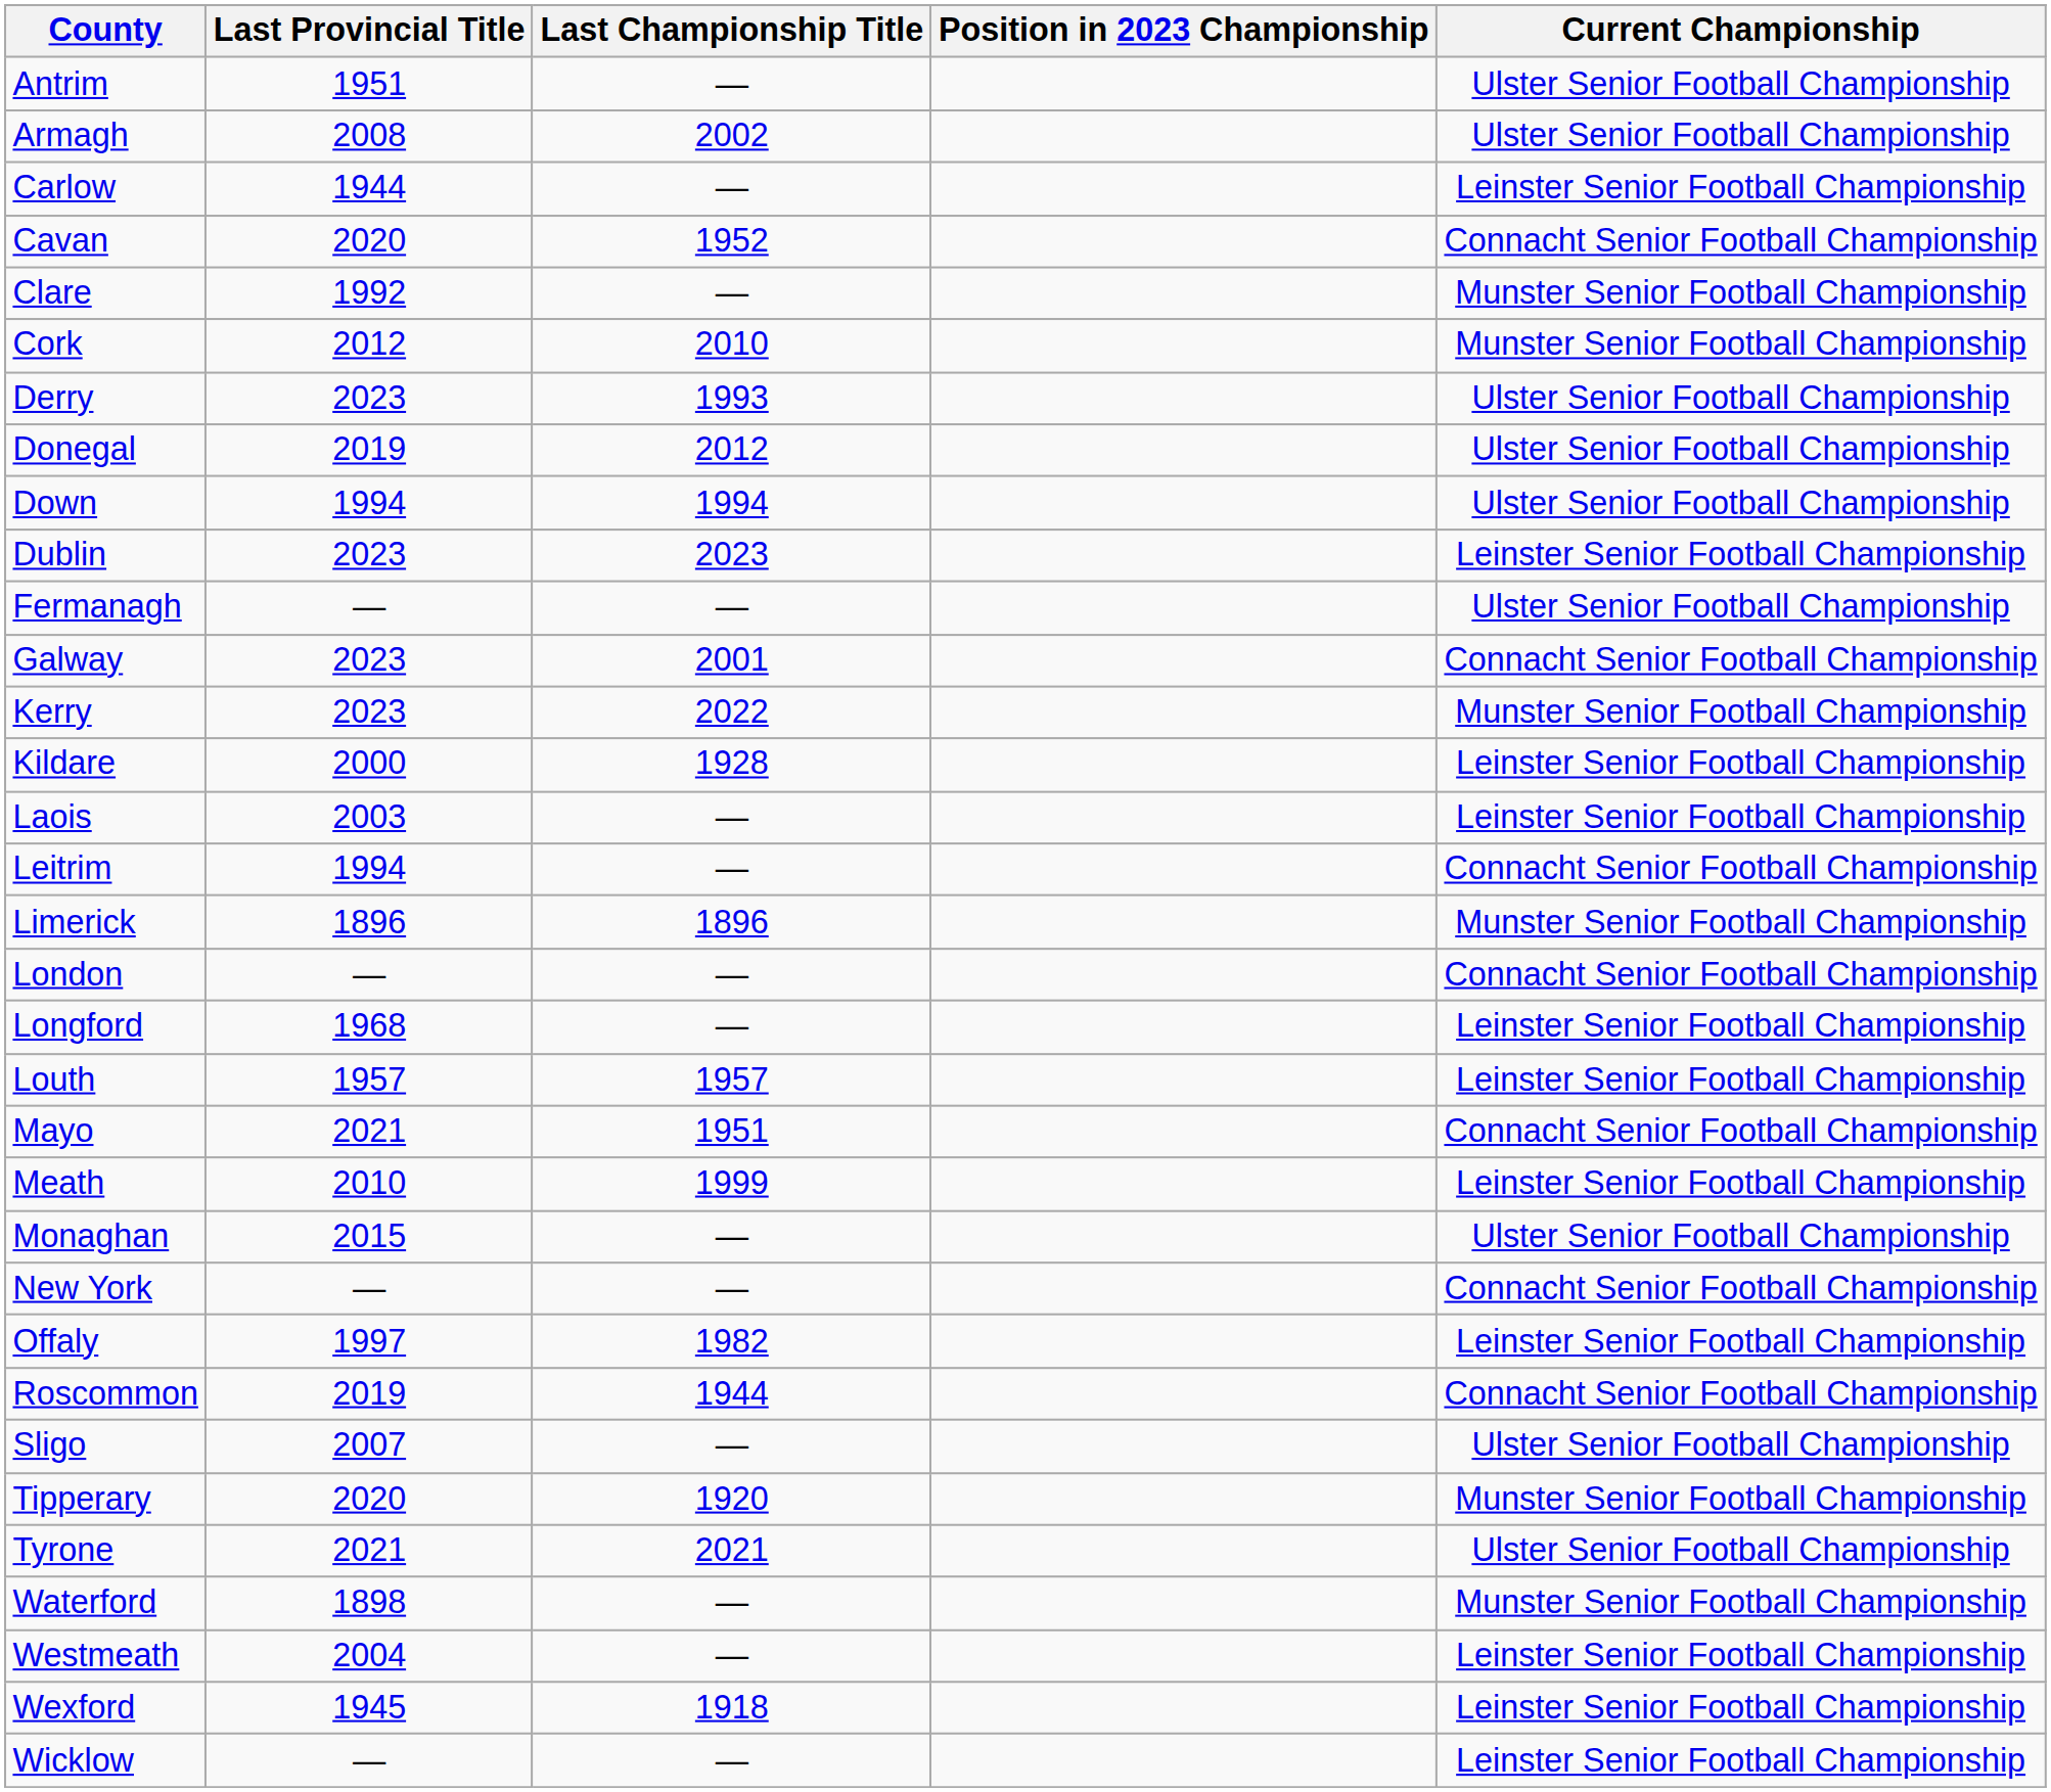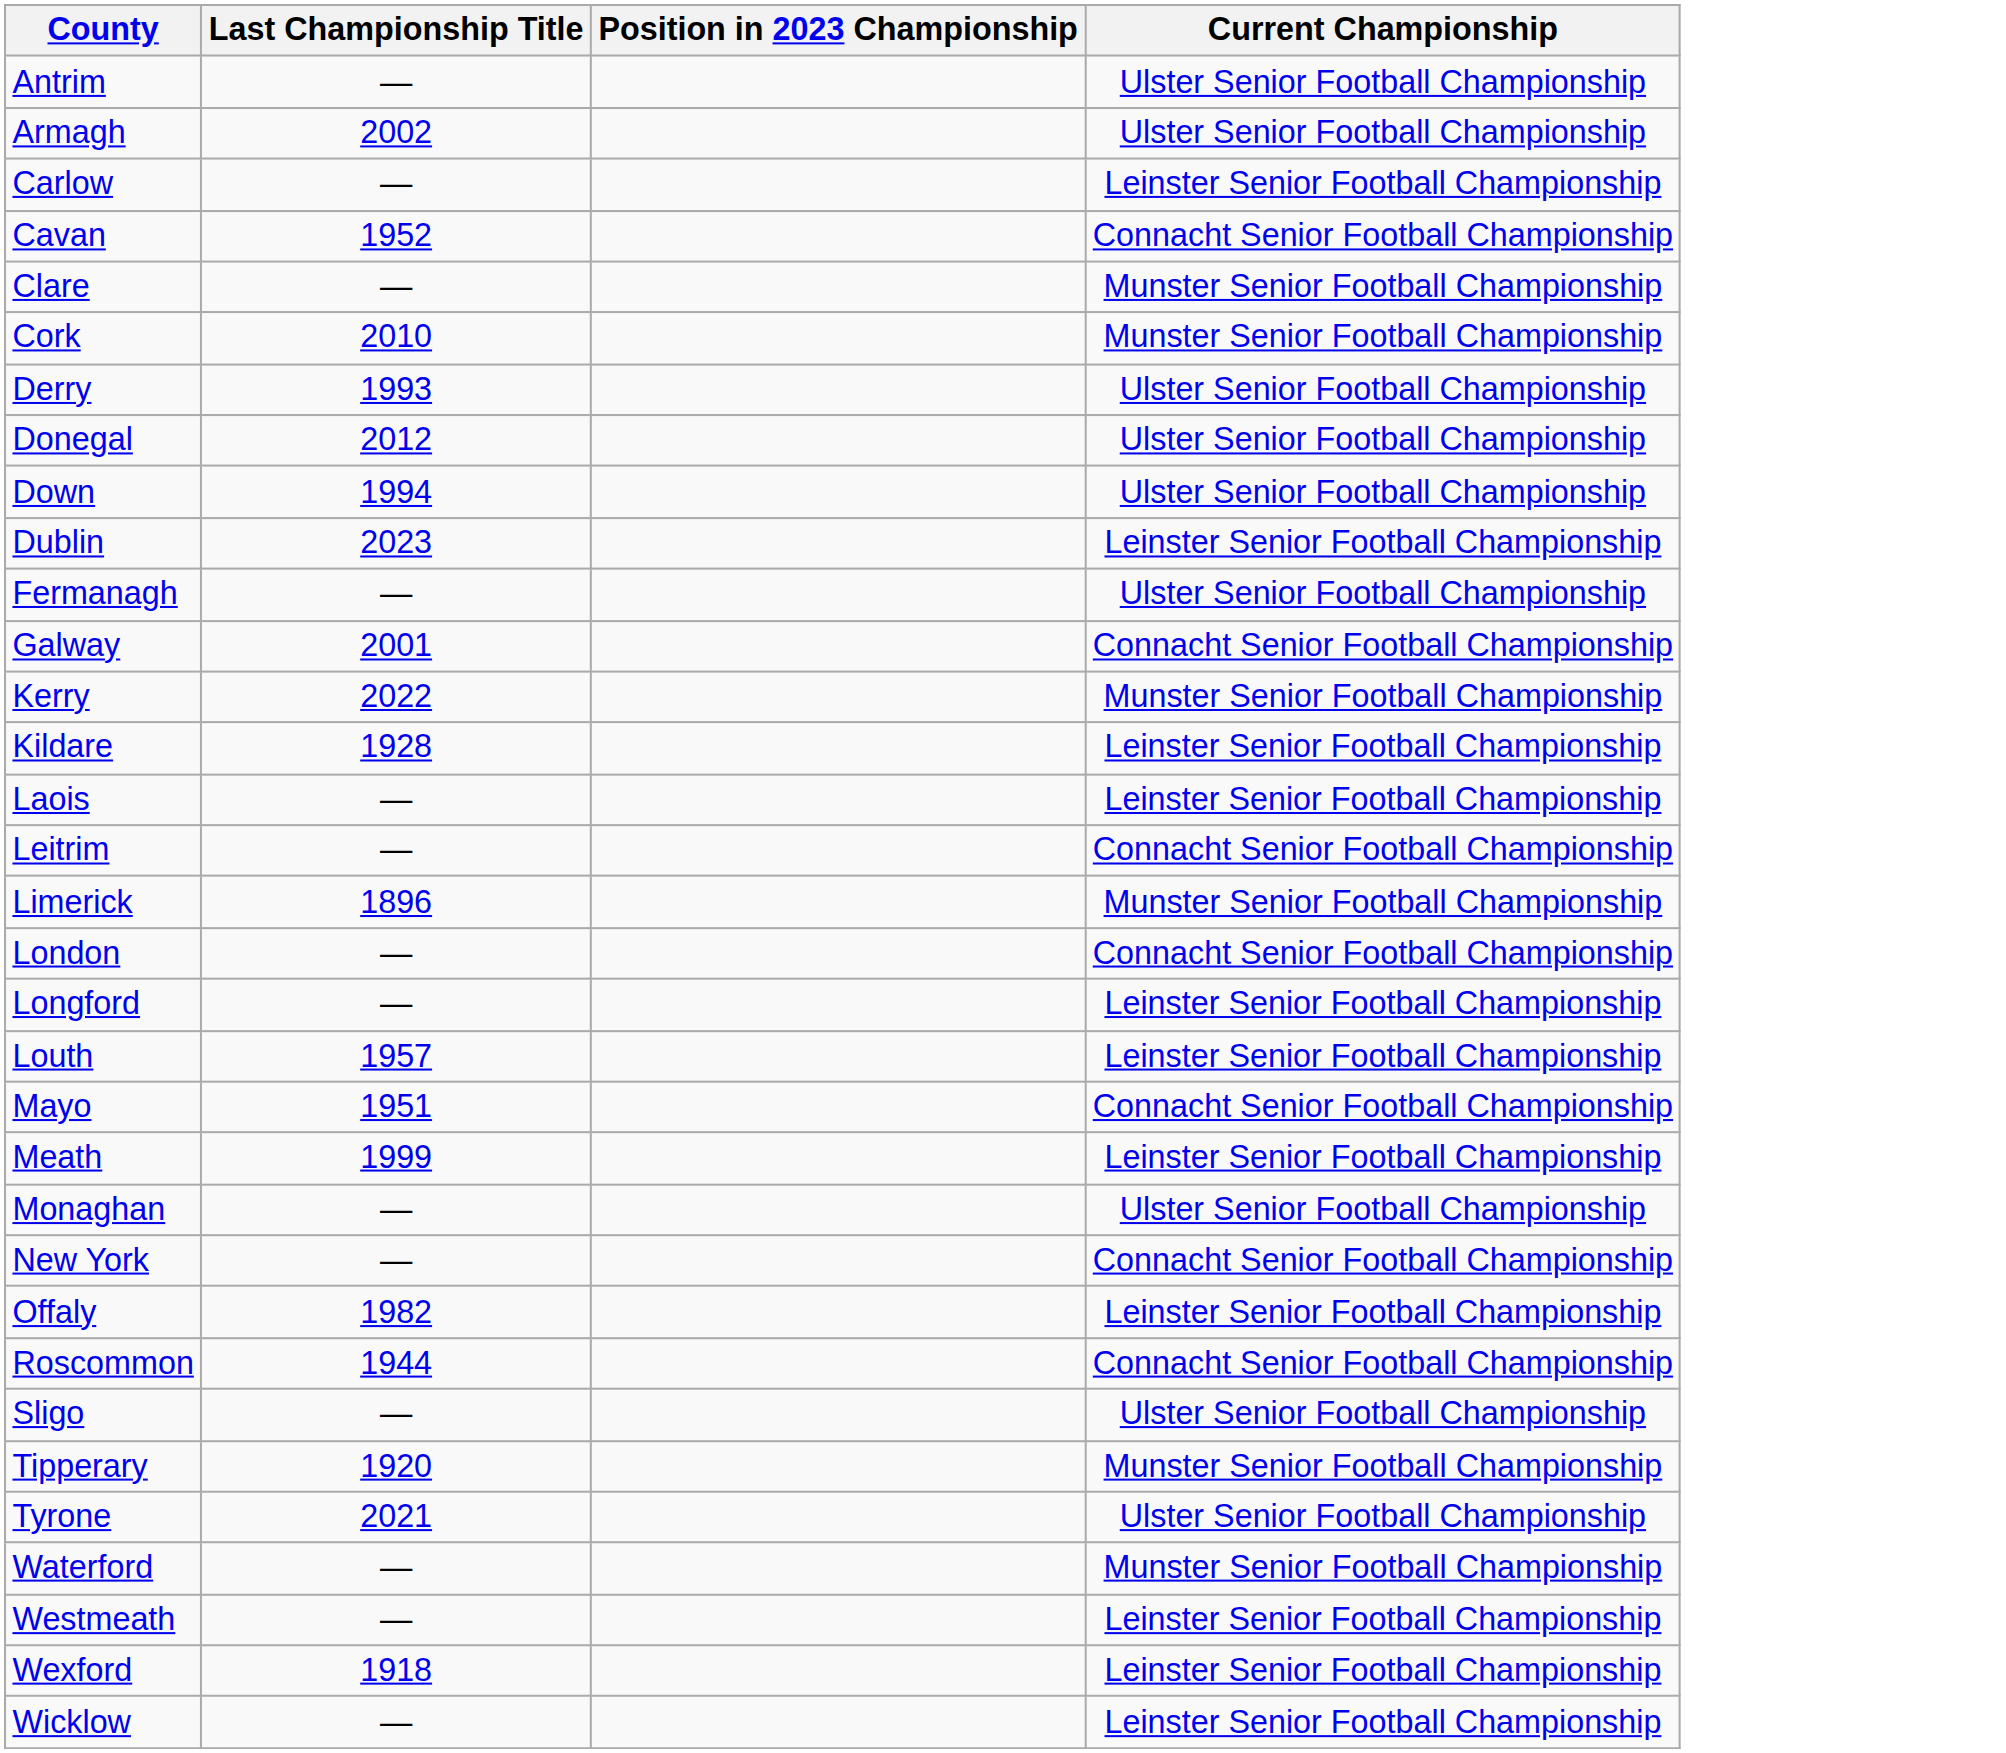- column: Last Provincial Title | 1951 | 2008 | 1944 | 2020 | 1992 | 2012 | 2023 | 2019 | 1994 | 2023 | — | 2023 | 2023 | 2000 | 2003 | 1994 | 1896 | — | 1968 | 1957 | 2021 | 2010 | 2015 | — | 1997 | 2019 | 2007 | 2020 | 2021 | 1898 | 2004 | 1945 | —
